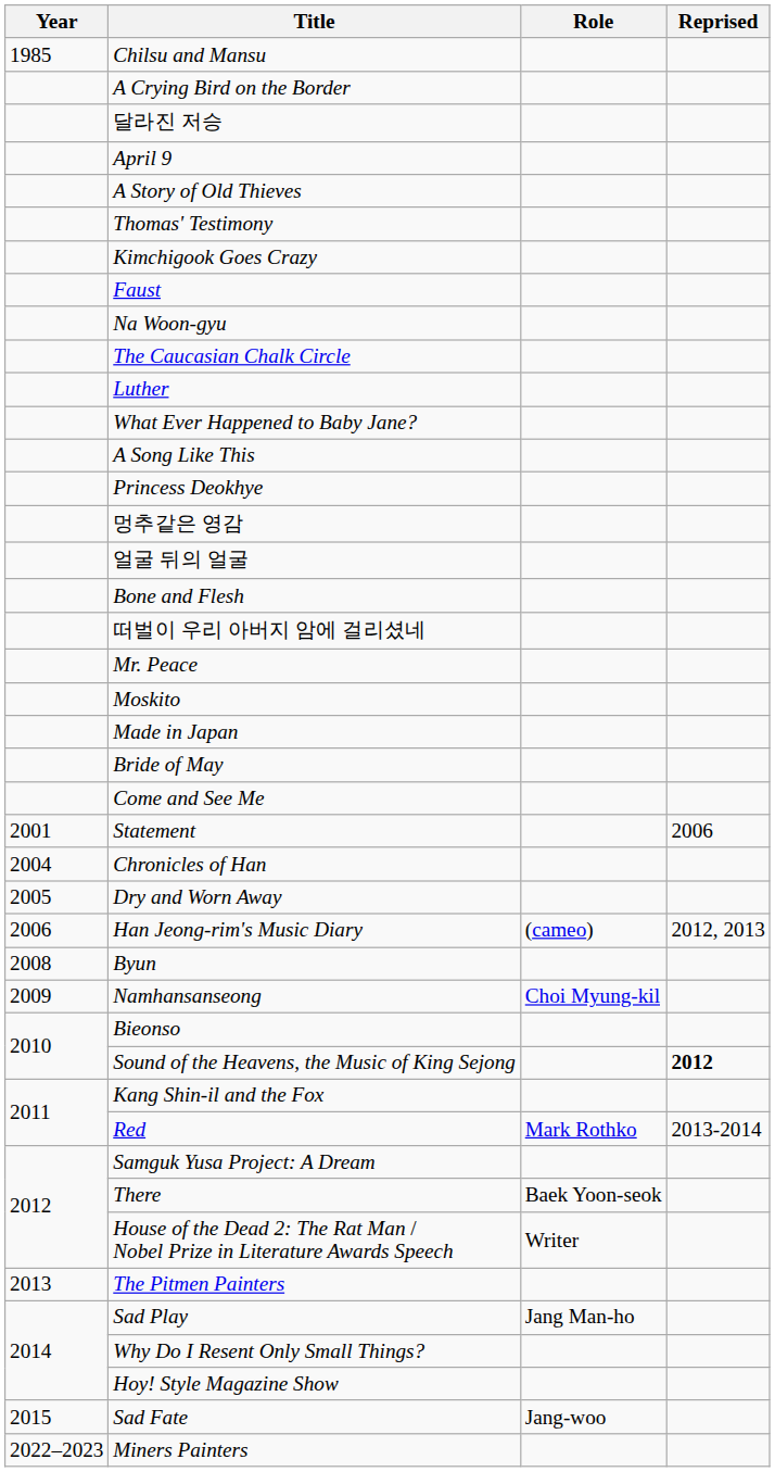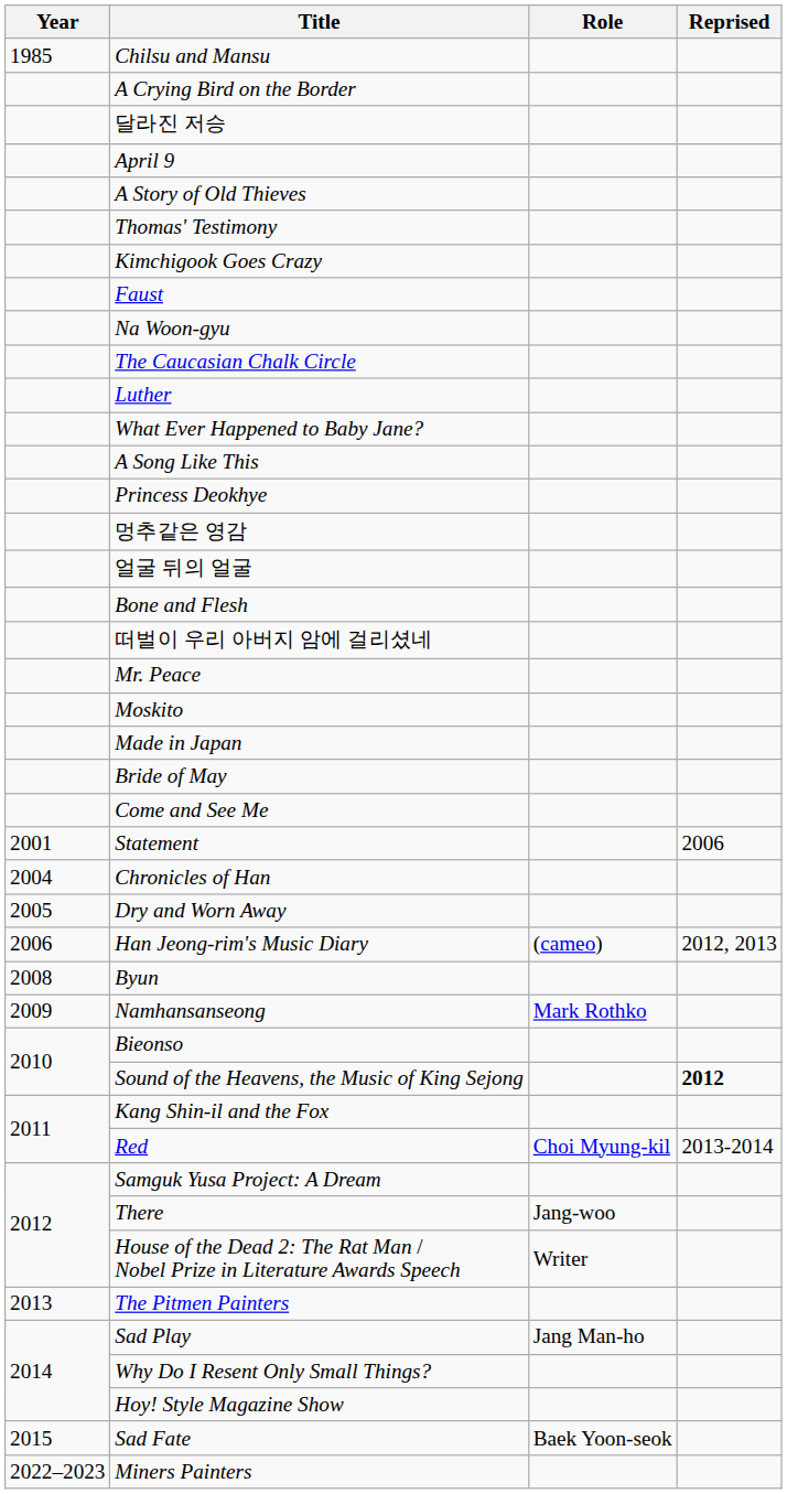Namhansanseong | Role: Choi Myung-kil -> Mark Rothko
Red | Role: Mark Rothko -> Choi Myung-kil
There | Role: Baek Yoon-seok -> Jang-woo
Sad Fate | Role: Jang-woo -> Baek Yoon-seok
